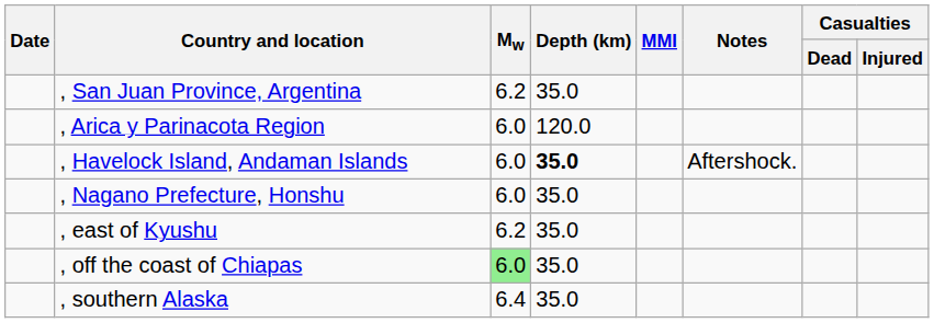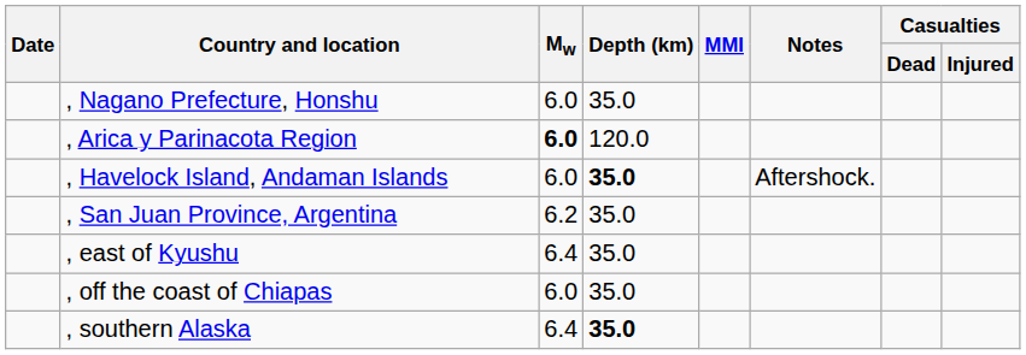rows swapped: , San Juan Province, Argentina <-> , Nagano Prefecture, Honshu
, Arica y Parinacota Region | Mw: normal -> bold
, east of Kyushu | Mw: 6.2 -> 6.4
, off the coast of Chiapas | Mw: lightgreen background -> no background
, southern Alaska | Depth (km): normal -> bold
